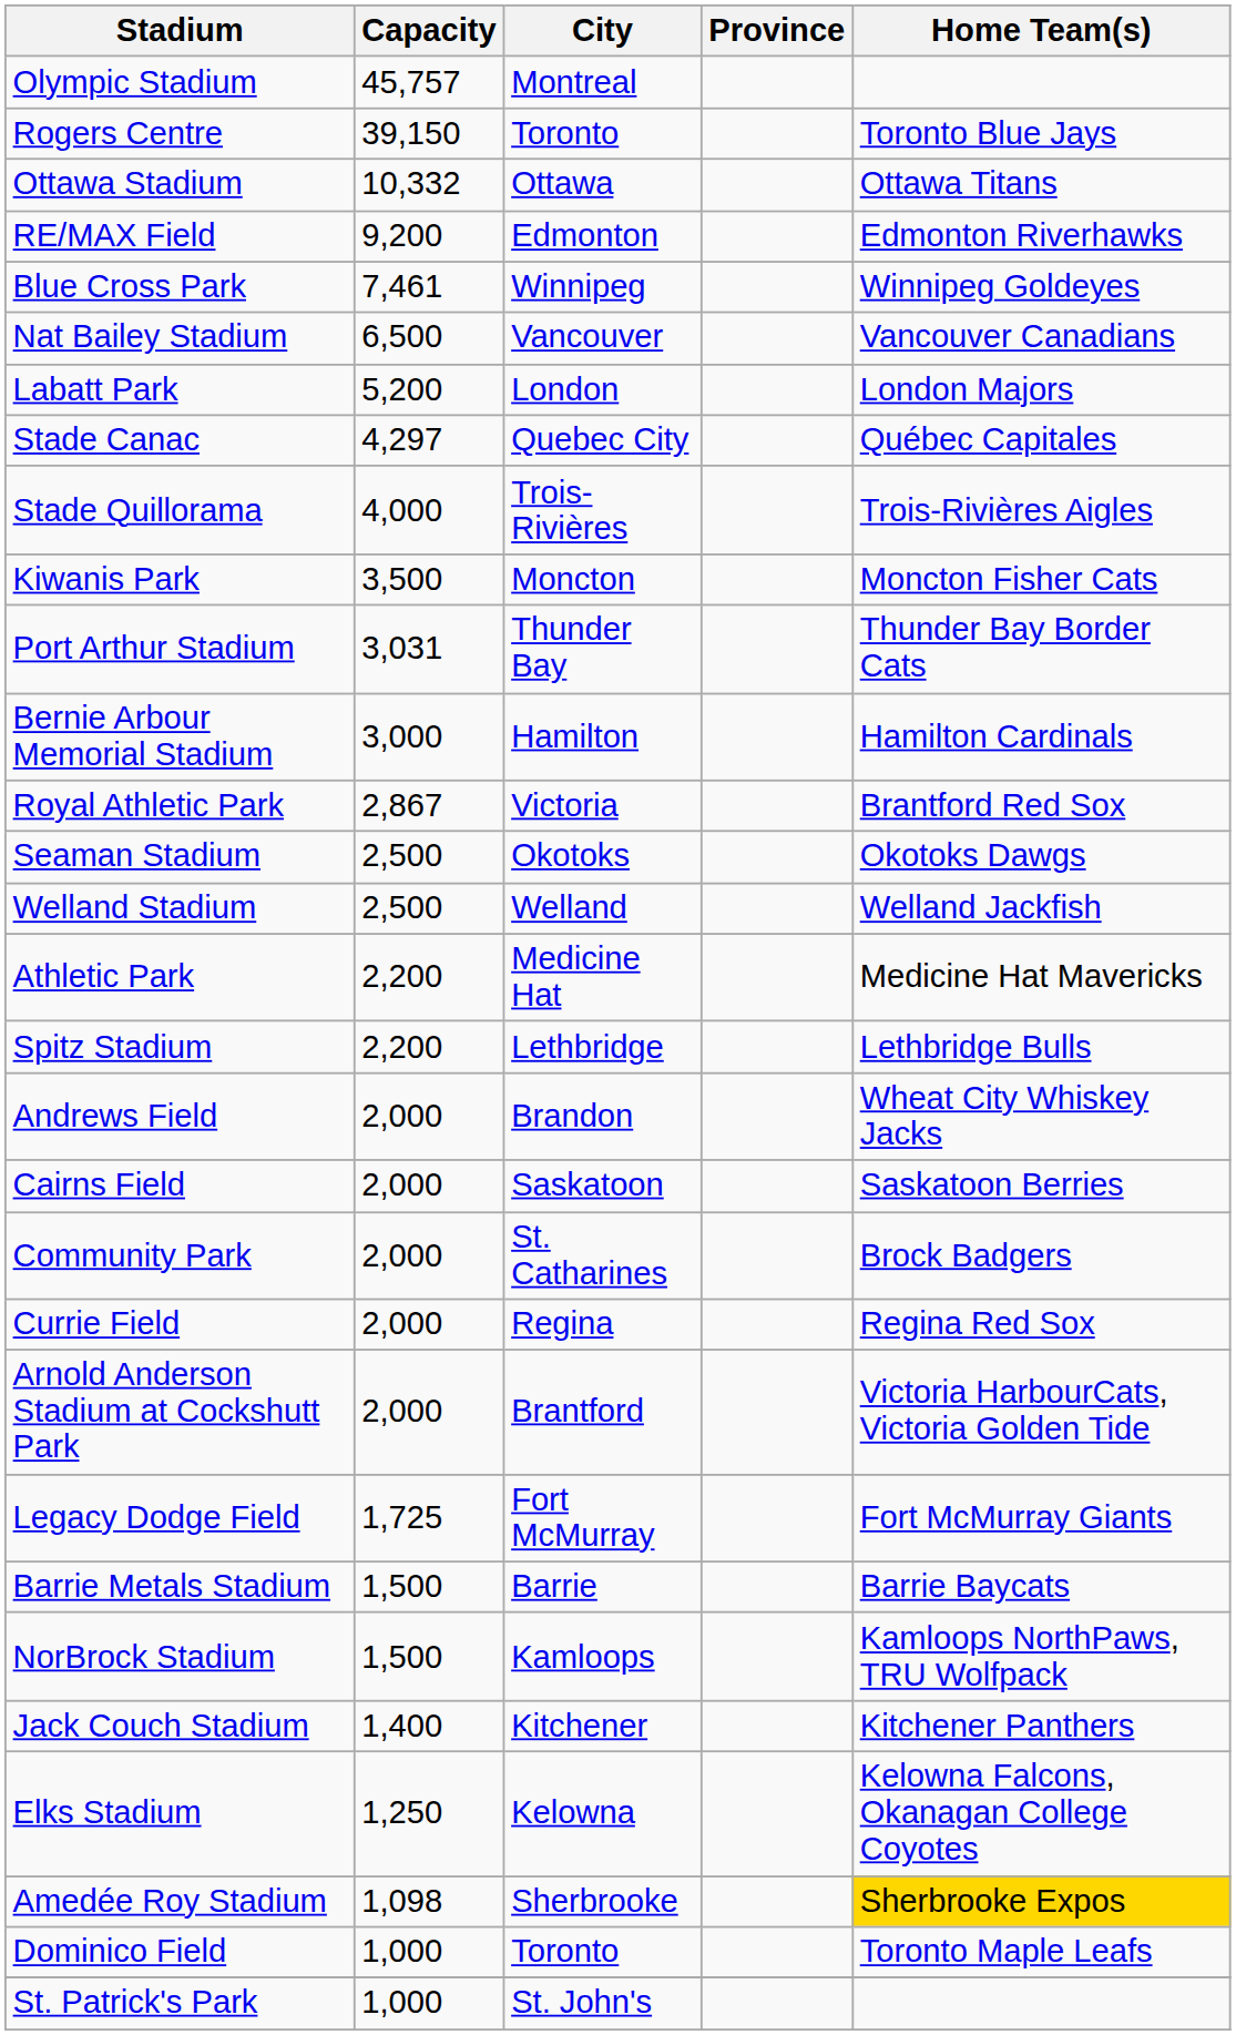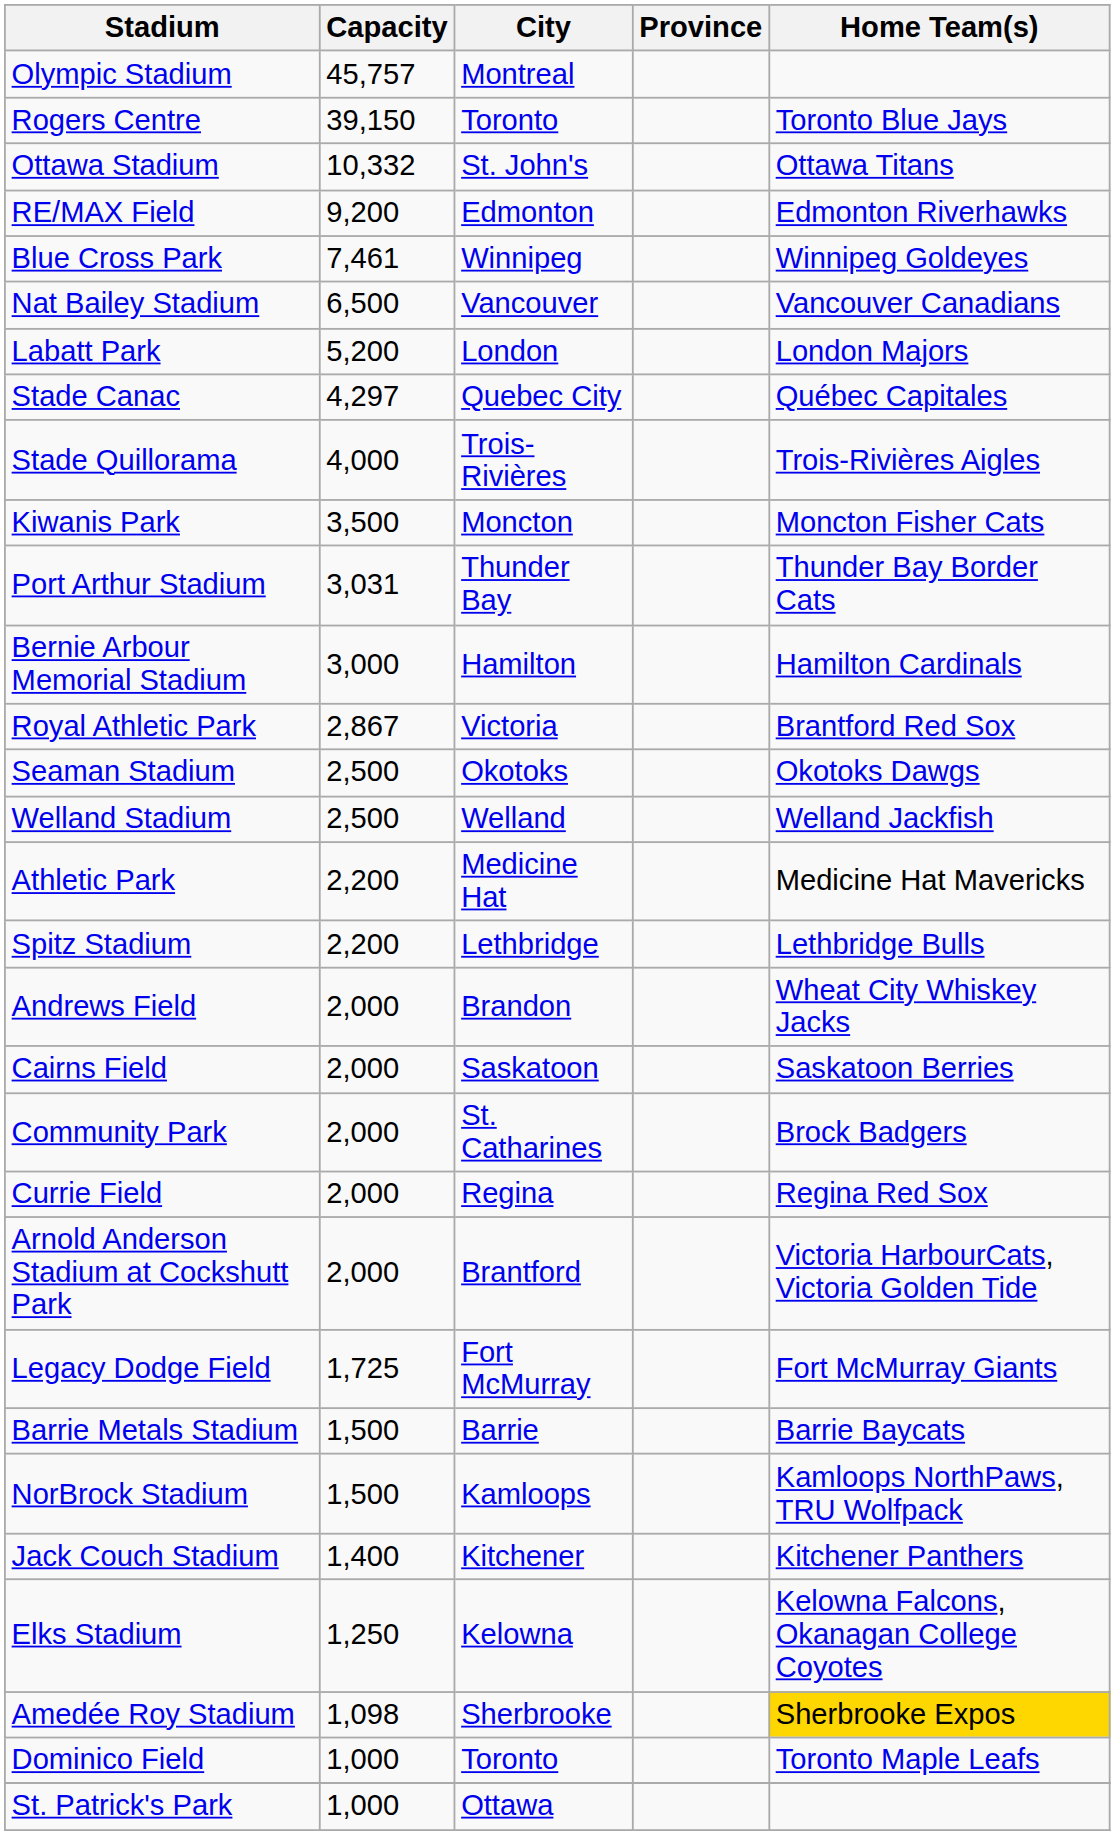Ottawa Stadium | City: Ottawa -> St. John's
St. Patrick's Park | City: St. John's -> Ottawa
